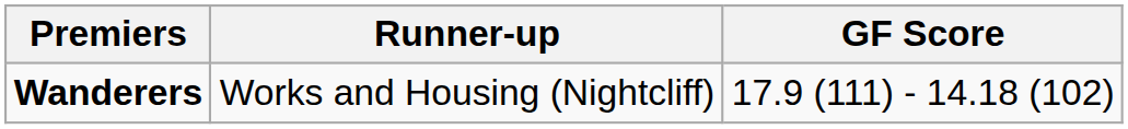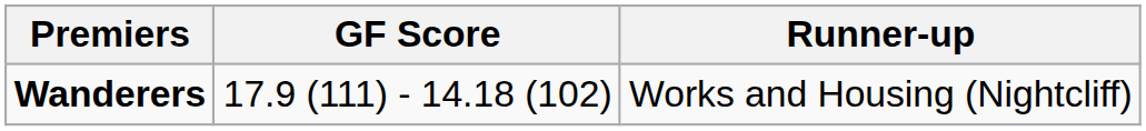columns swapped: GF Score <-> Runner-up
